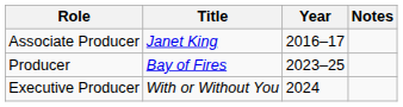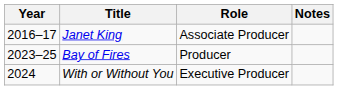columns swapped: Year <-> Role
